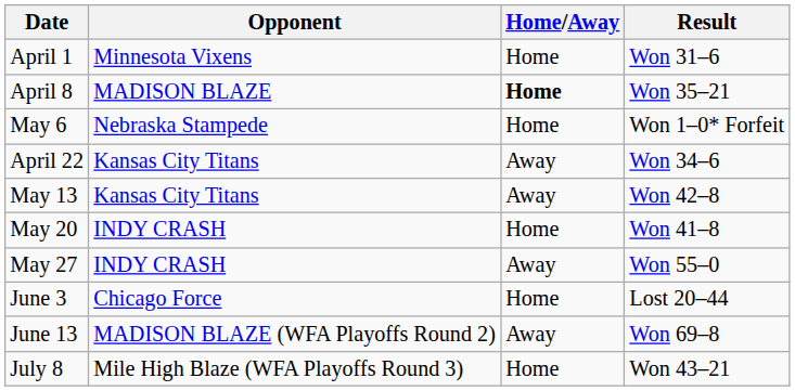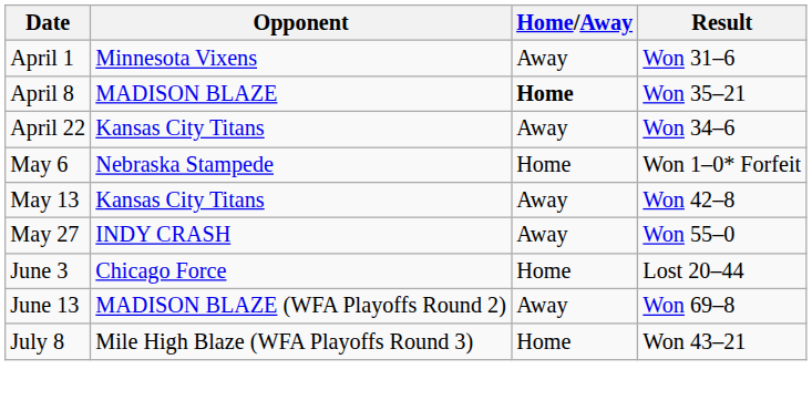April 1 | Home/Away: Home -> Away
rows swapped: April 22 <-> May 6
- row: May 20 | INDY CRASH | Home | Won 41–8
